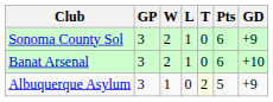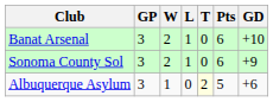rows swapped: Banat Arsenal <-> Sonoma County Sol
Albuquerque Asylum | GD: +9 -> +6
